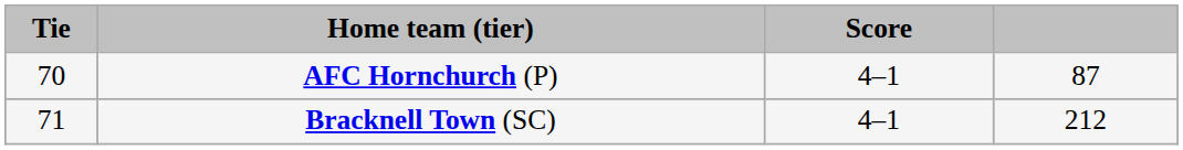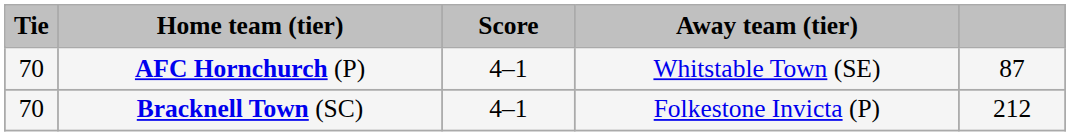+ column: Away team (tier) | Whitstable Town (SE) | Folkestone Invicta (P)
Bracknell Town (SC) | Tie: 71 -> 70
